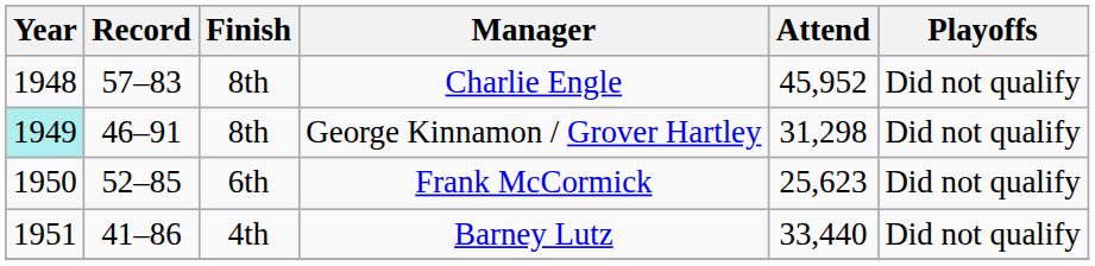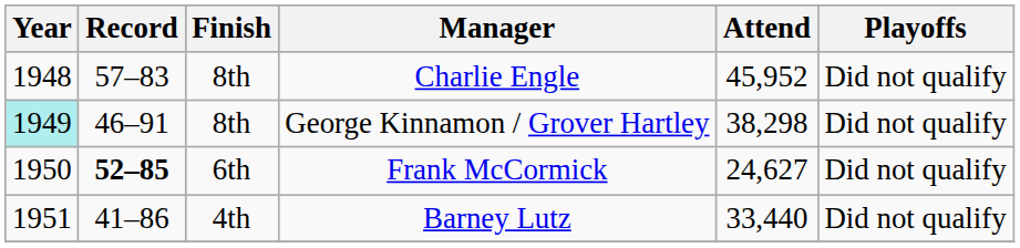George Kinnamon / Grover Hartley | Attend: 31,298 -> 38,298
Frank McCormick | Record: normal -> bold
Frank McCormick | Attend: 25,623 -> 24,627
